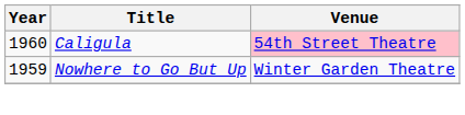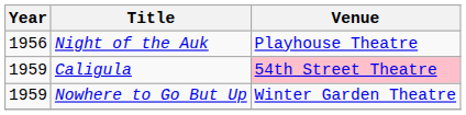+ row: 1956 | Night of the Auk | Playhouse Theatre
Caligula | Year: 1960 -> 1959
